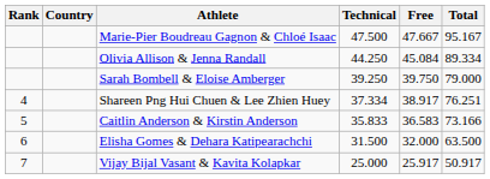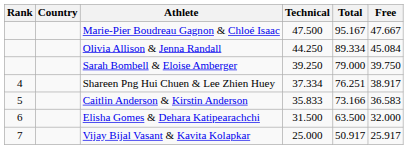columns swapped: Free <-> Total
